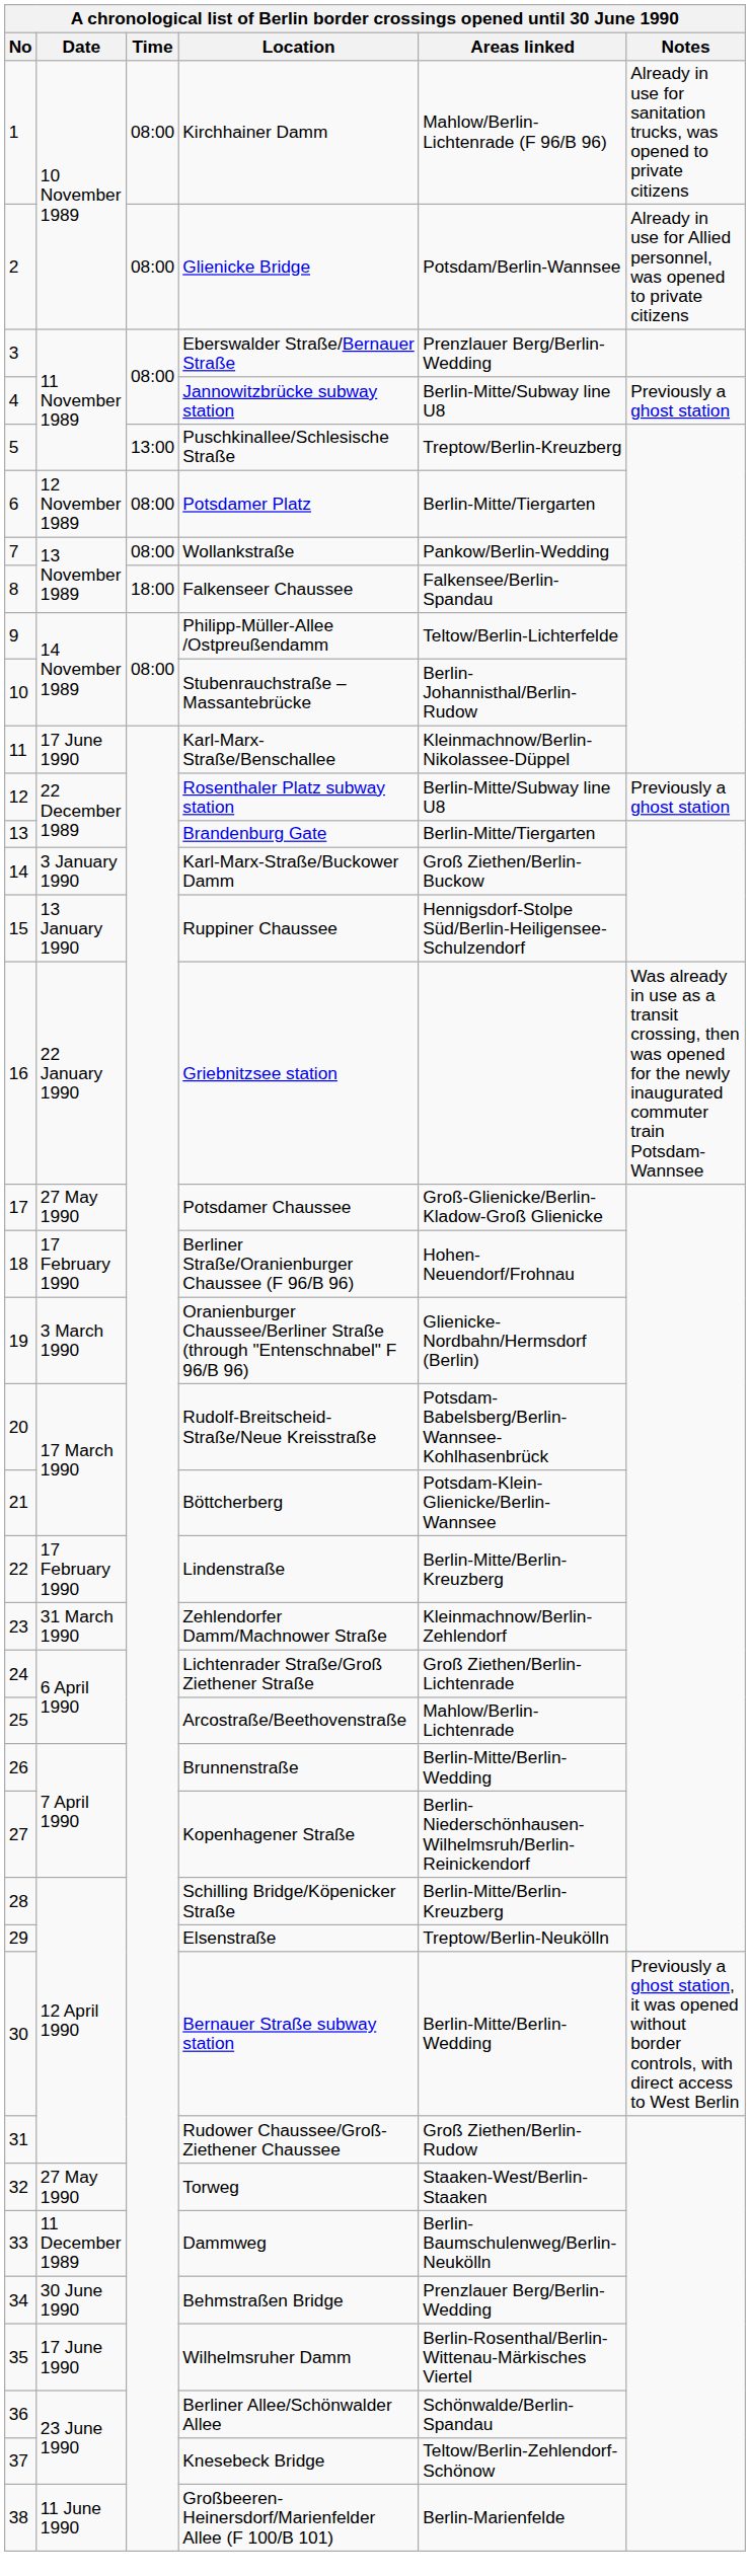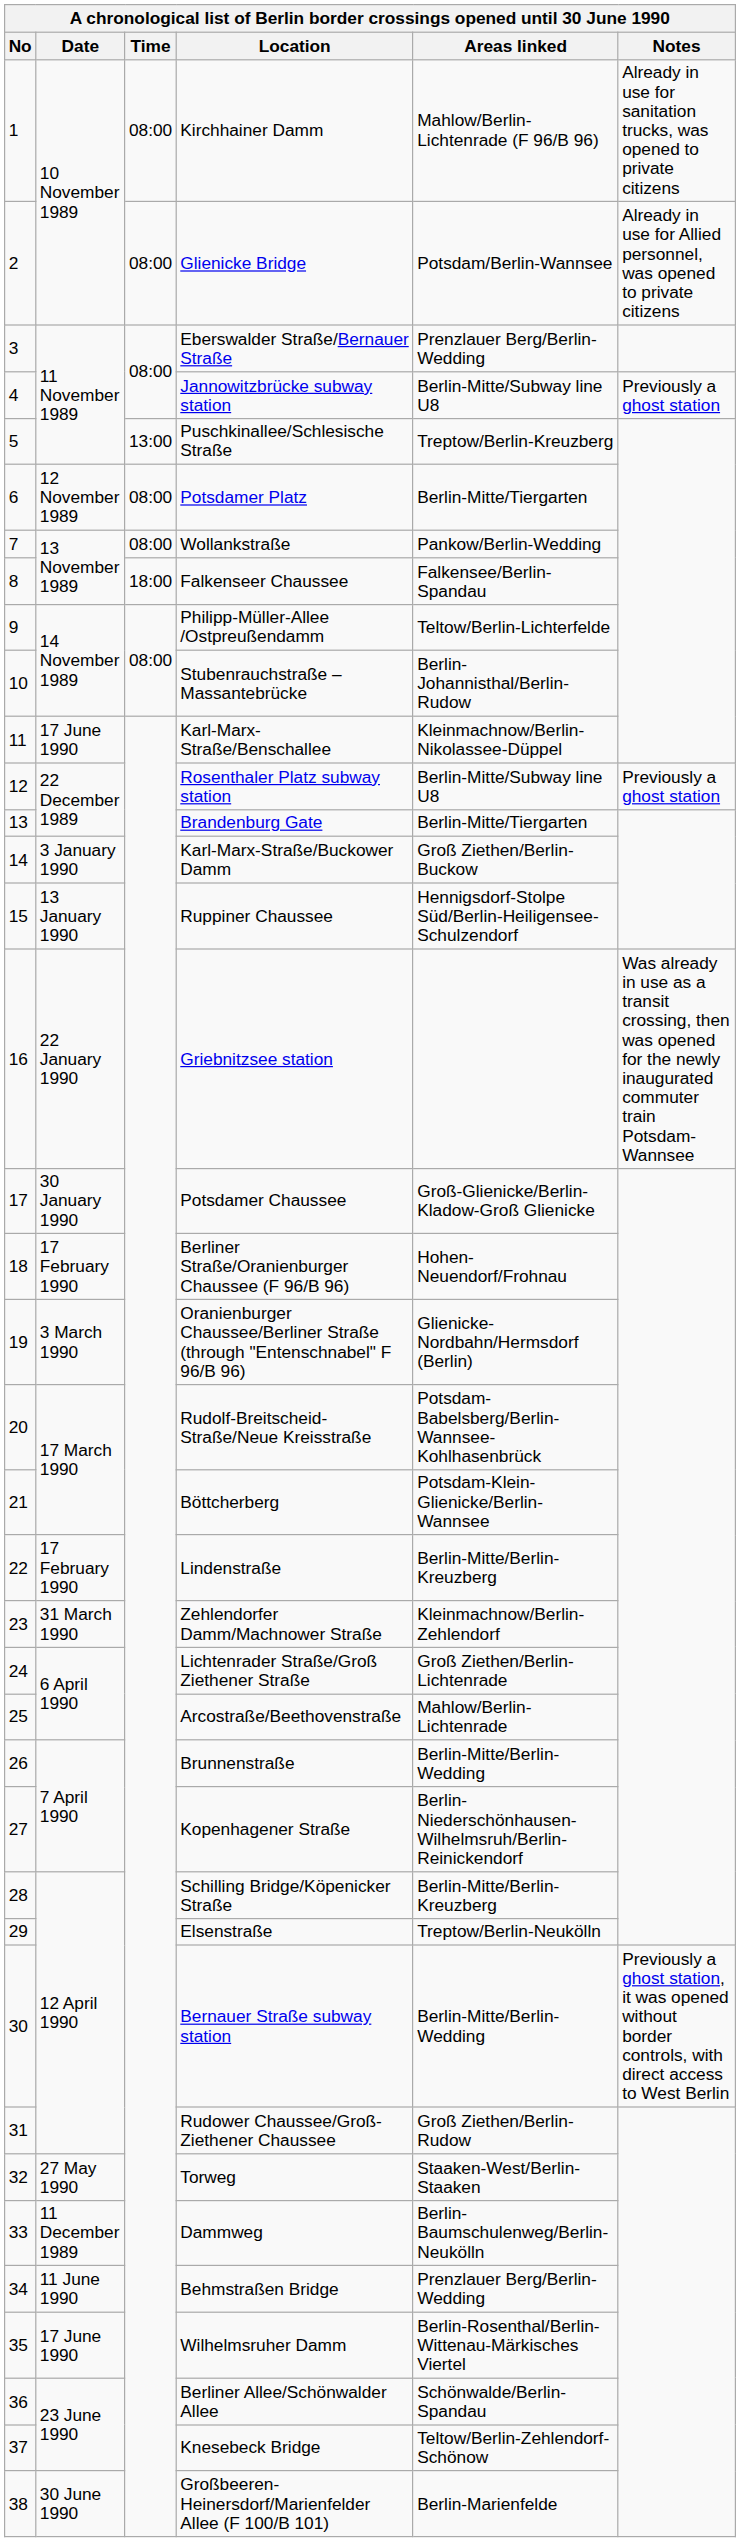Potsdamer Chaussee | Date: 27 May 1990 -> 30 January 1990
Behmstraßen Bridge | Date: 30 June 1990 -> 11 June 1990
Großbeeren-Heinersdorf/Marienfelder Allee (F 100/B 101) | Date: 11 June 1990 -> 30 June 1990
